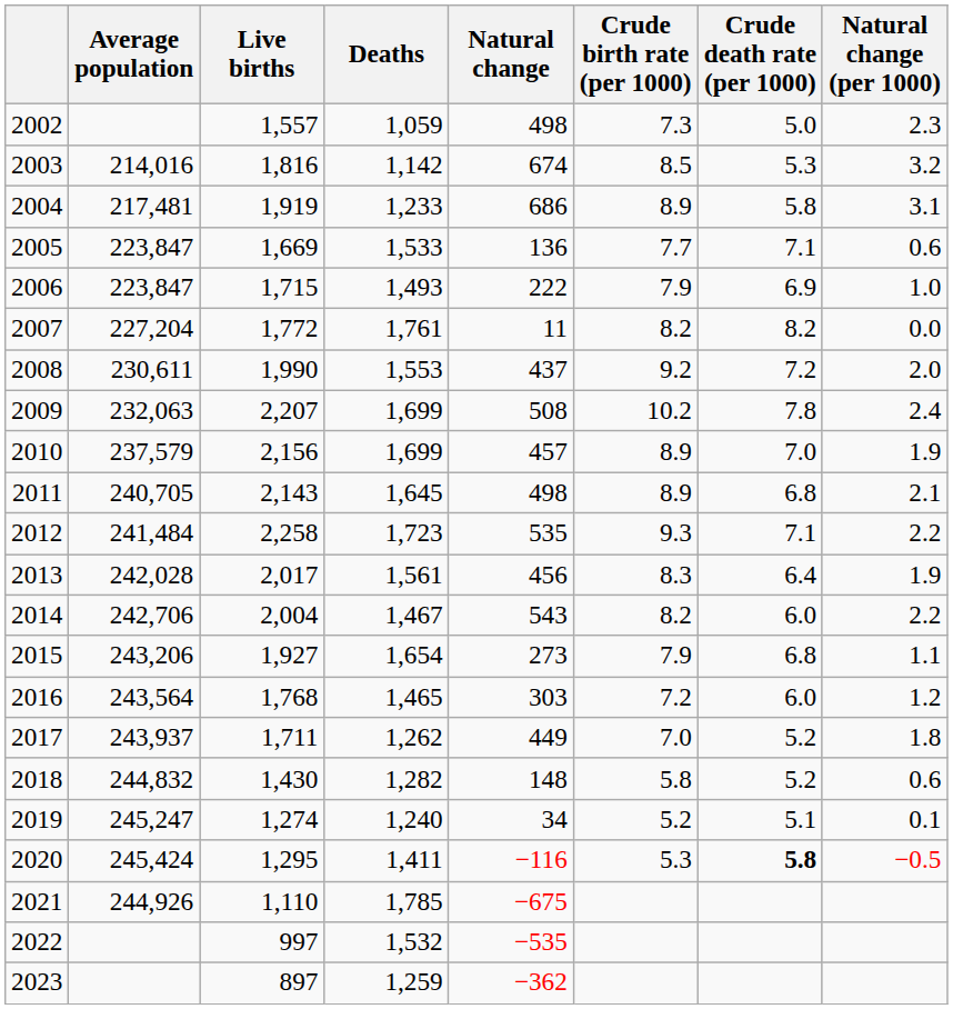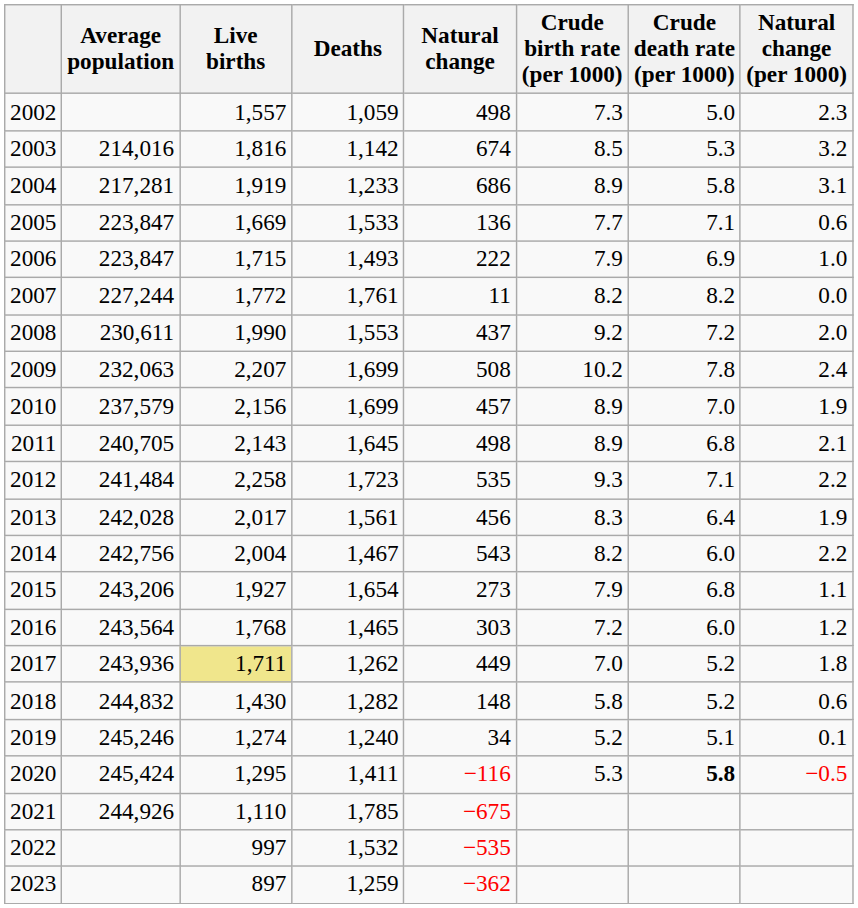2004 | Average population: 217,481 -> 217,281
2007 | Average population: 227,204 -> 227,244
2014 | Average population: 242,706 -> 242,756
2017 | Average population: 243,937 -> 243,936
2017 | Live births: no background -> khaki background
2019 | Average population: 245,247 -> 245,246
